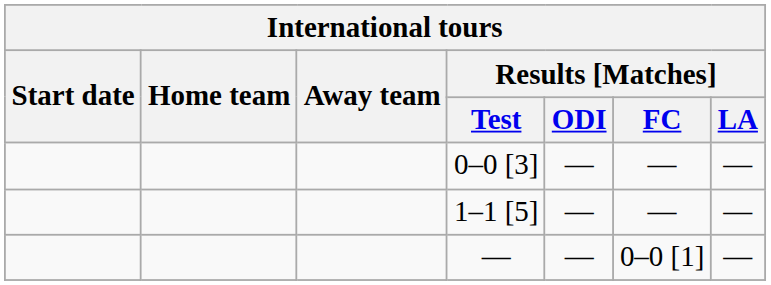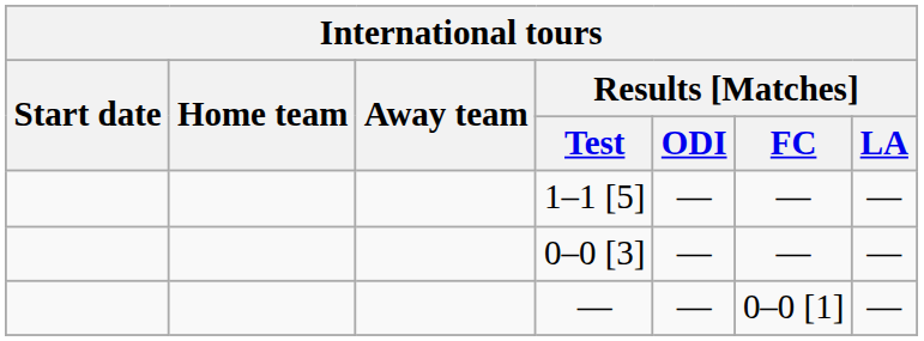rows swapped: 1–1 [5] <-> 0–0 [3]
